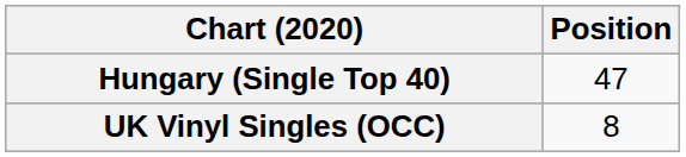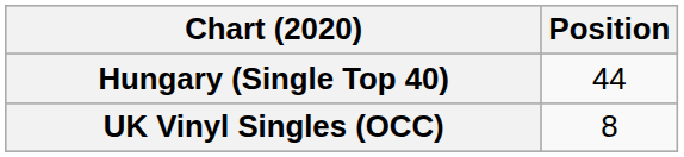Hungary (Single Top 40) | Position: 47 -> 44
